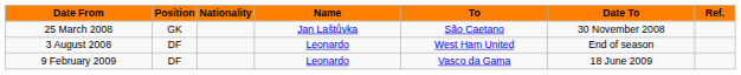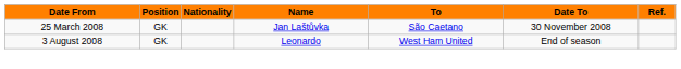3 August 2008 | Position: DF -> GK
- row: 9 February 2009 | DF | Leonardo | Vasco da Gama | 18 June 2009
